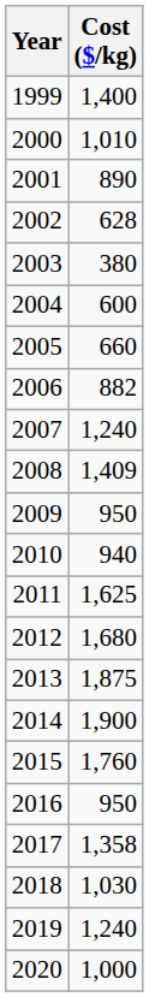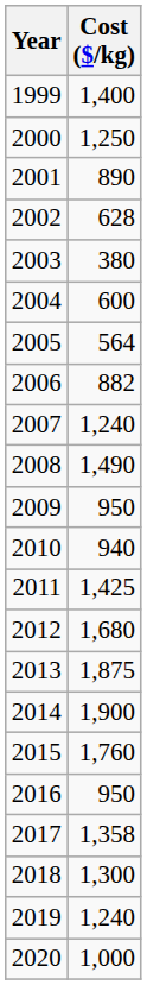2000 | Cost ($/kg): 1,010 -> 1,250
2005 | Cost ($/kg): 660 -> 564
2008 | Cost ($/kg): 1,409 -> 1,490
2011 | Cost ($/kg): 1,625 -> 1,425
2018 | Cost ($/kg): 1,030 -> 1,300
